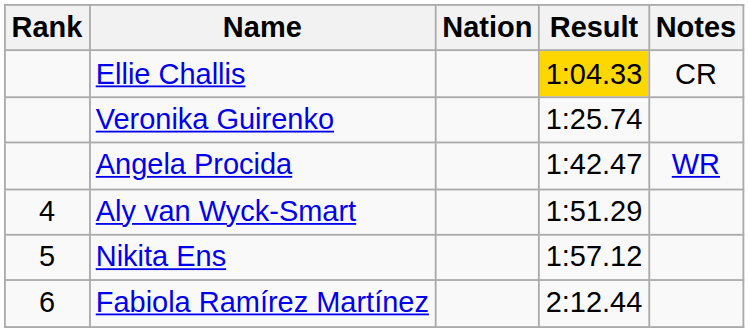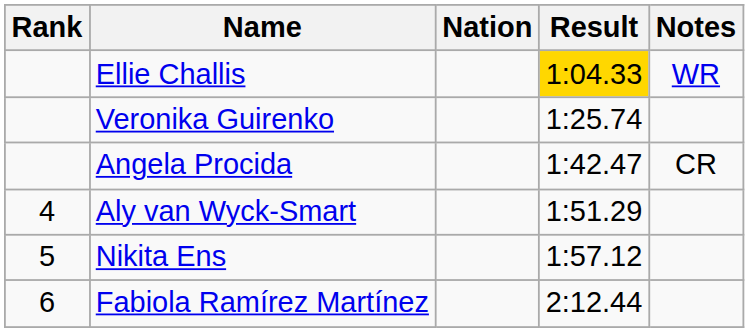Ellie Challis | Notes: CR -> WR
Angela Procida | Notes: WR -> CR
